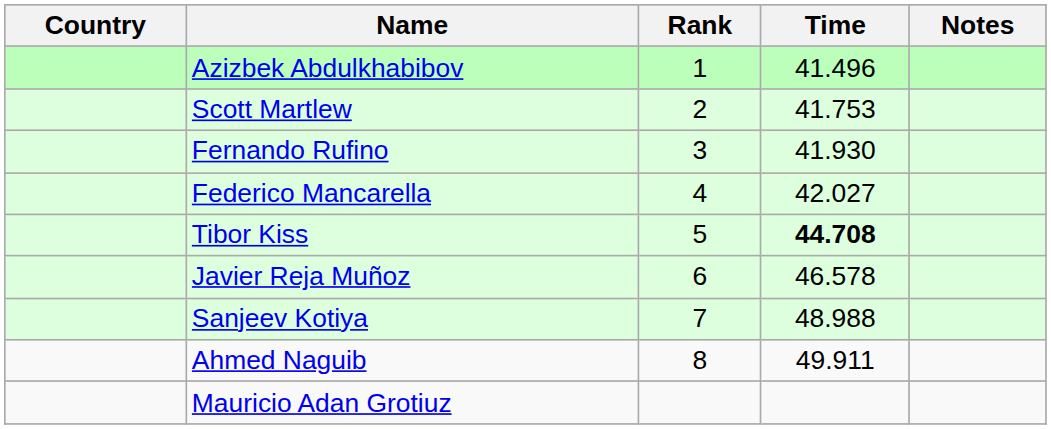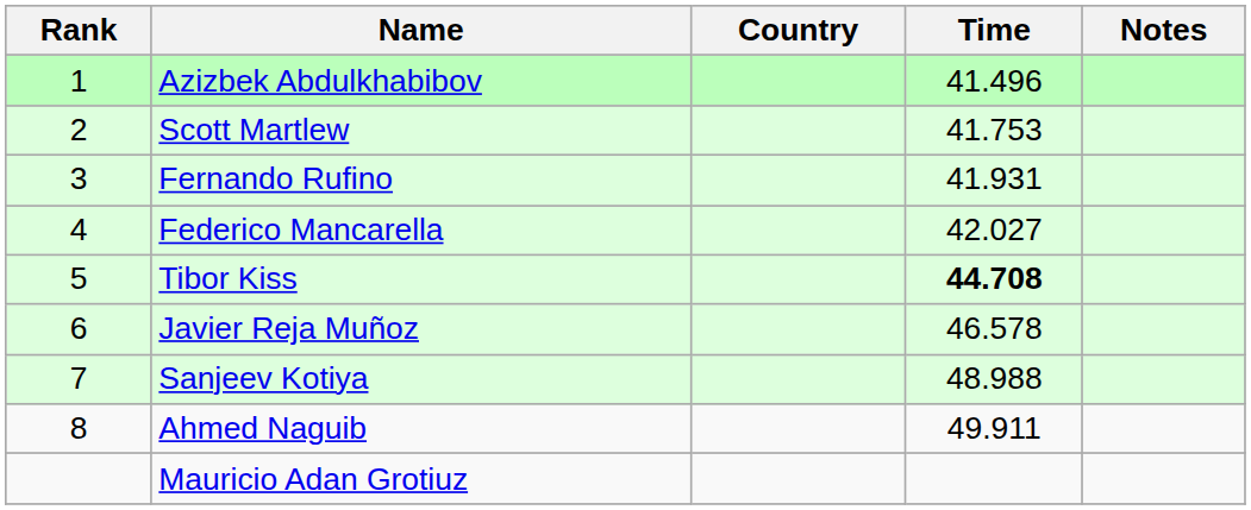columns swapped: Rank <-> Country
Fernando Rufino | Time: 41.930 -> 41.931
